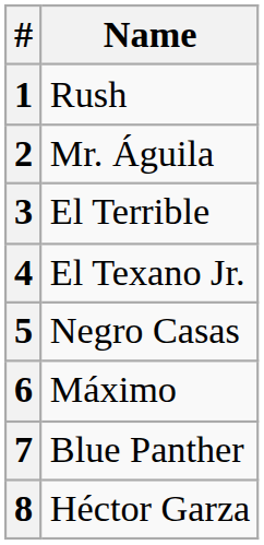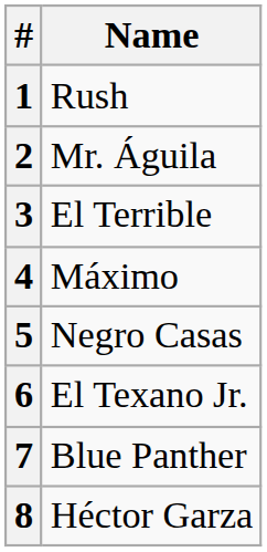4 | Name: El Texano Jr. -> Máximo
6 | Name: Máximo -> El Texano Jr.
